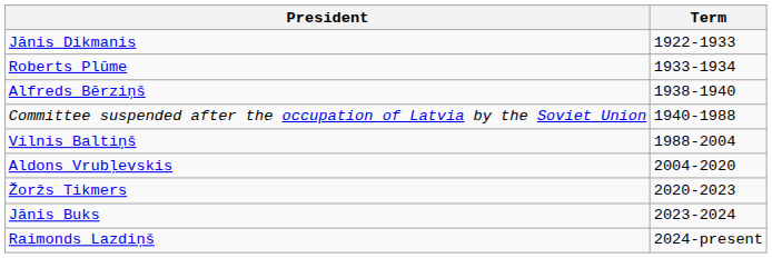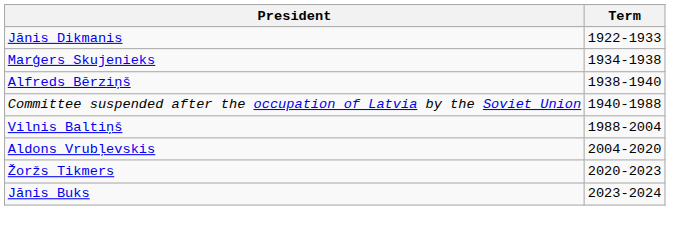- row: Roberts Plūme | 1933-1934
+ row: Marģers Skujenieks | 1934-1938
- row: Raimonds Lazdiņš | 2024-present
